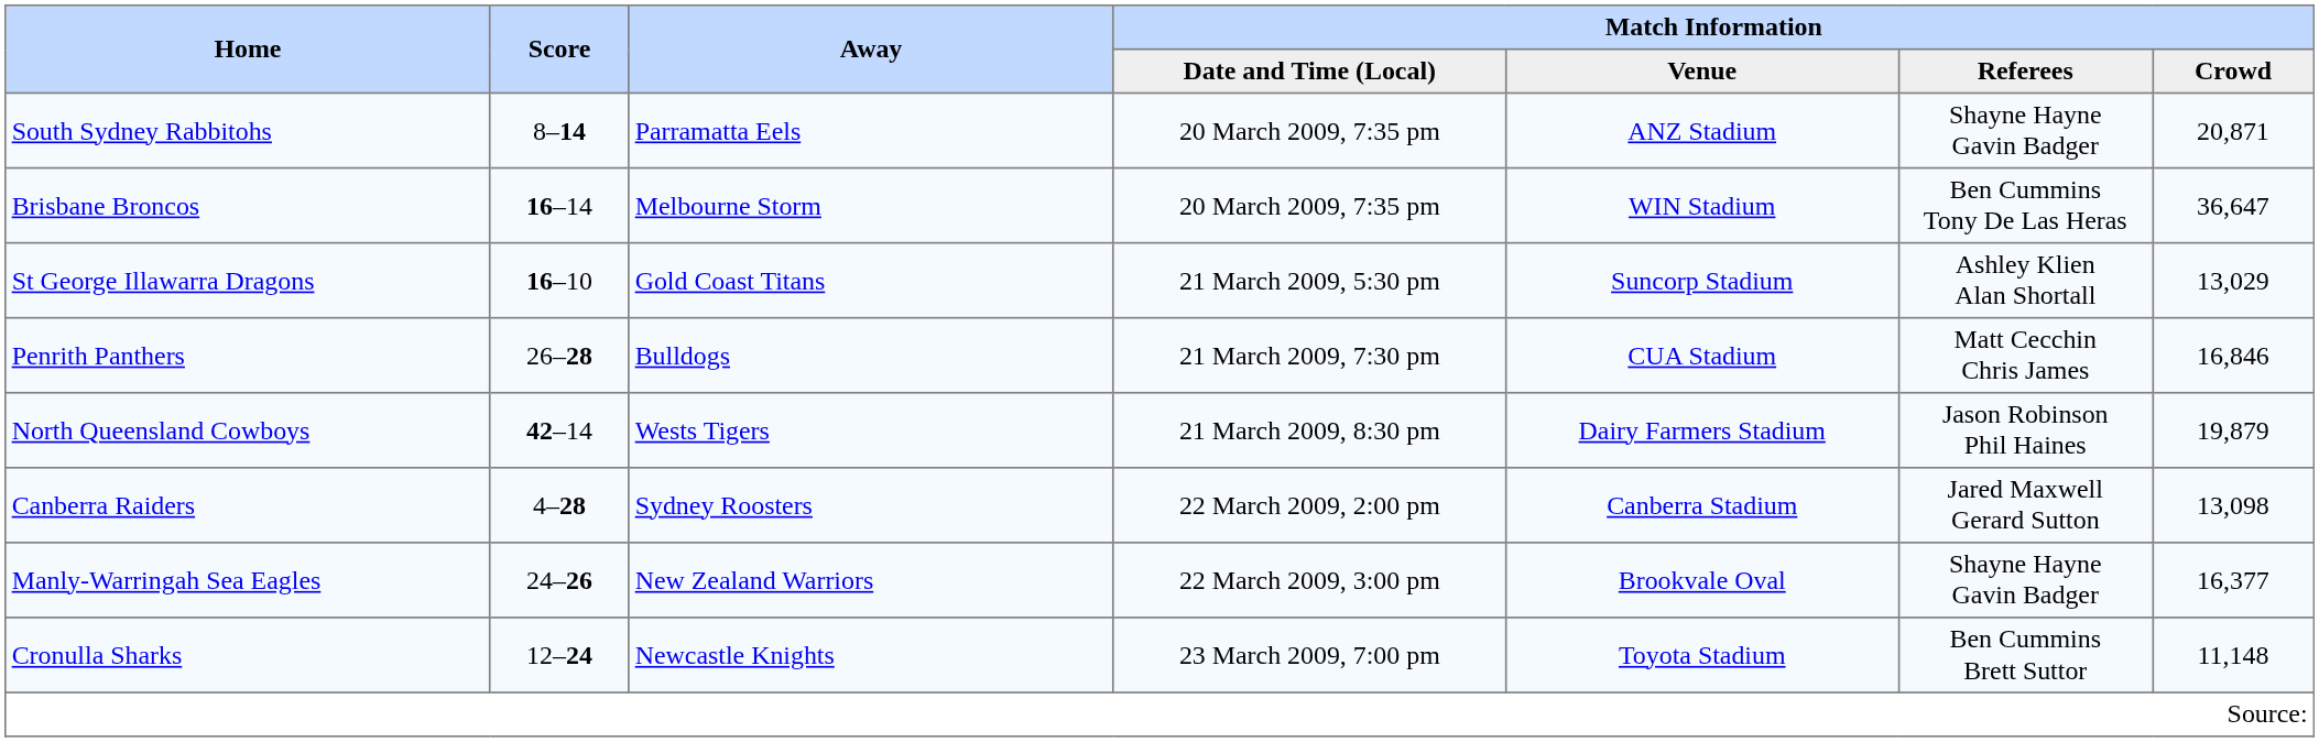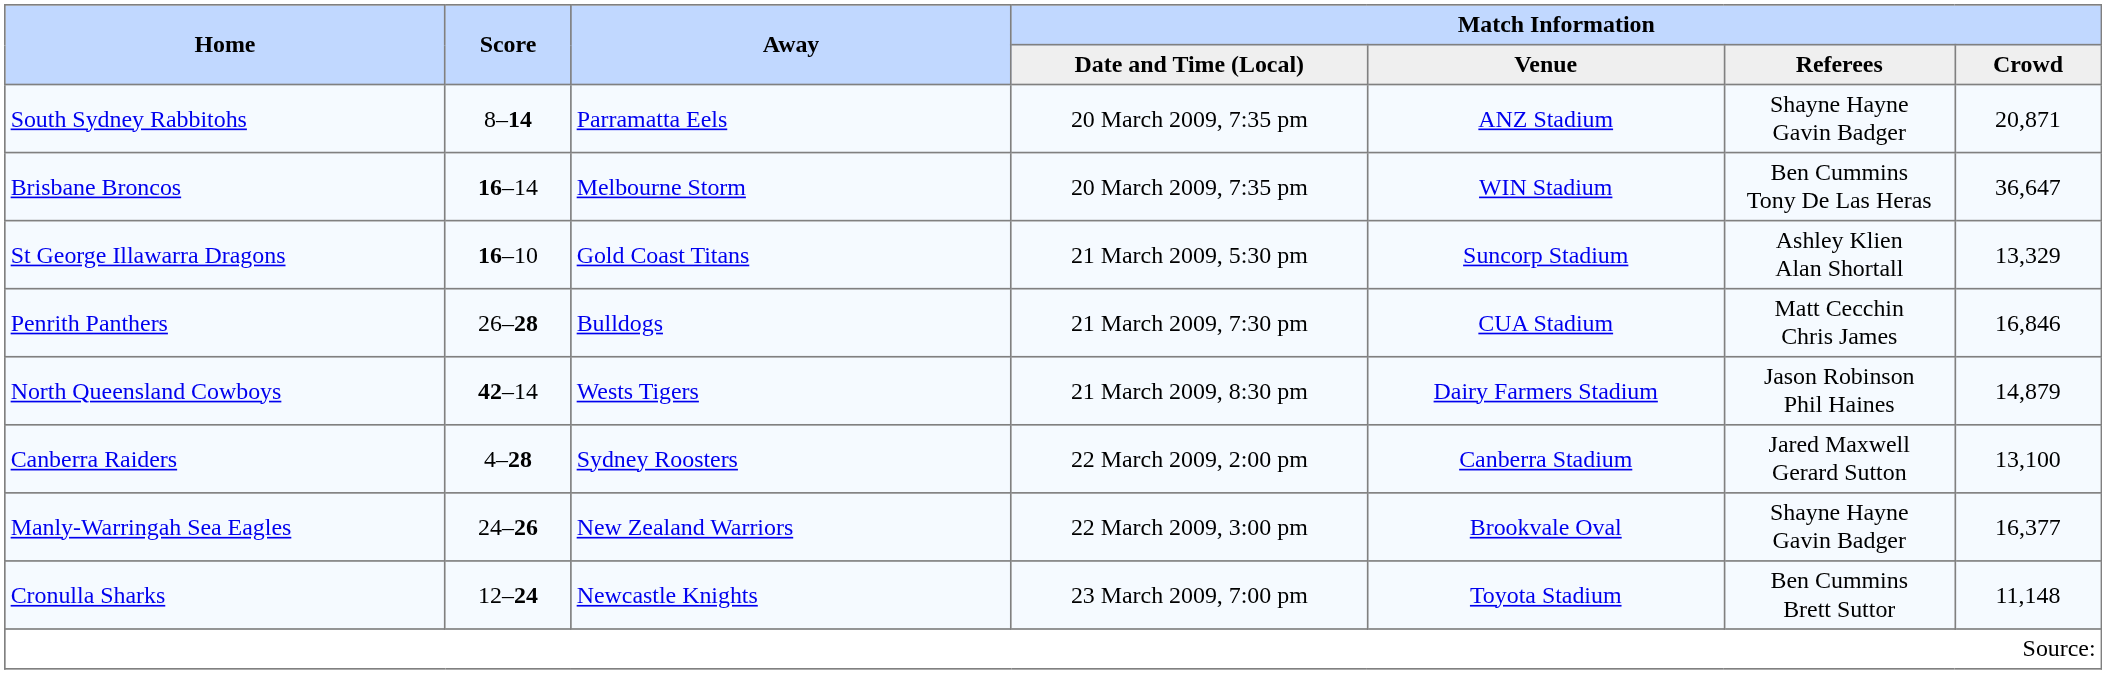St George Illawarra Dragons | Match Information / Crowd: 13,029 -> 13,329
North Queensland Cowboys | Match Information / Crowd: 19,879 -> 14,879
Canberra Raiders | Match Information / Crowd: 13,098 -> 13,100
